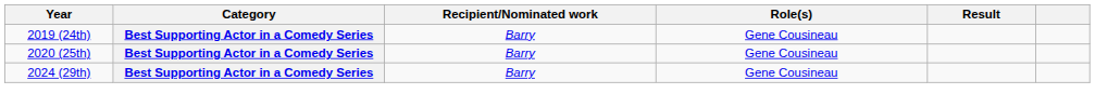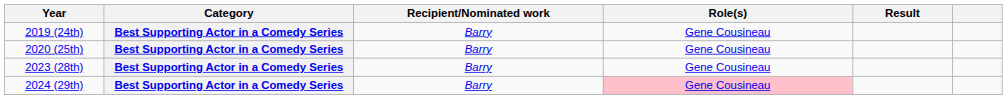+ row: 2023 (28th) | Best Supporting Actor in a Comedy Series | Barry | Gene Cousineau
2024 (29th) | Role(s): no background -> pink background
